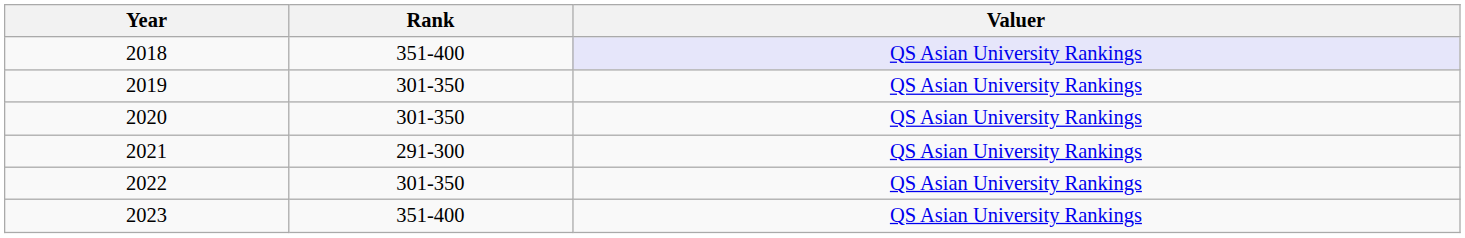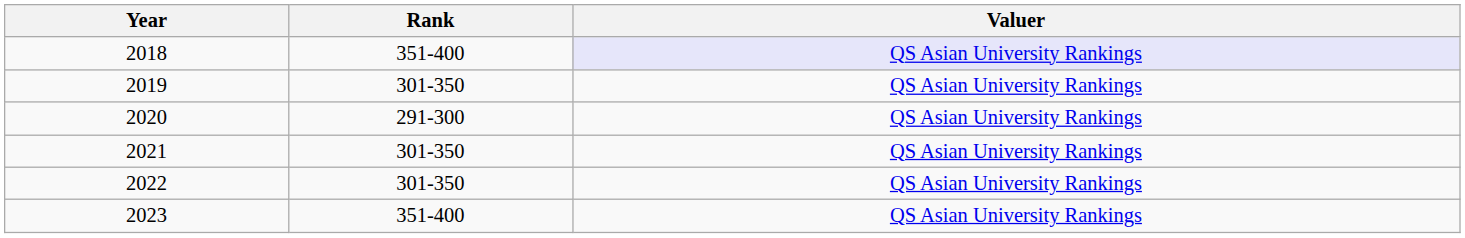2020 | Rank: 301-350 -> 291-300
2021 | Rank: 291-300 -> 301-350
